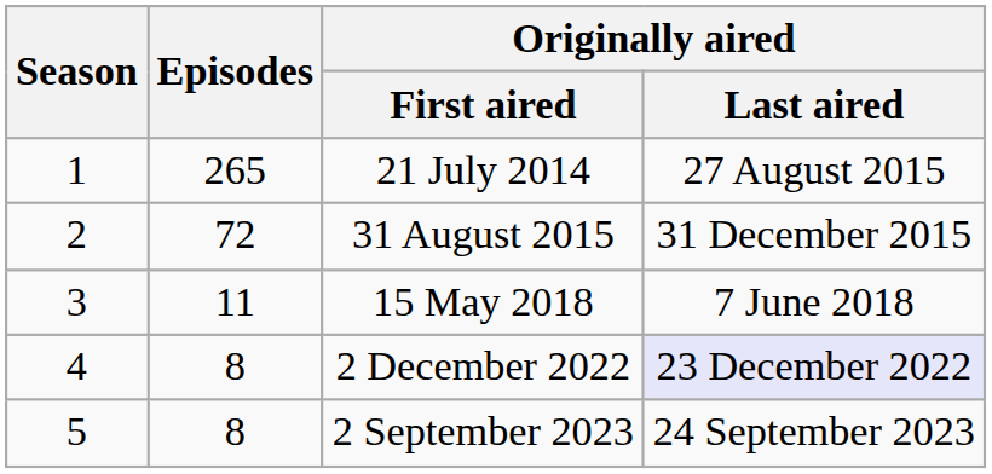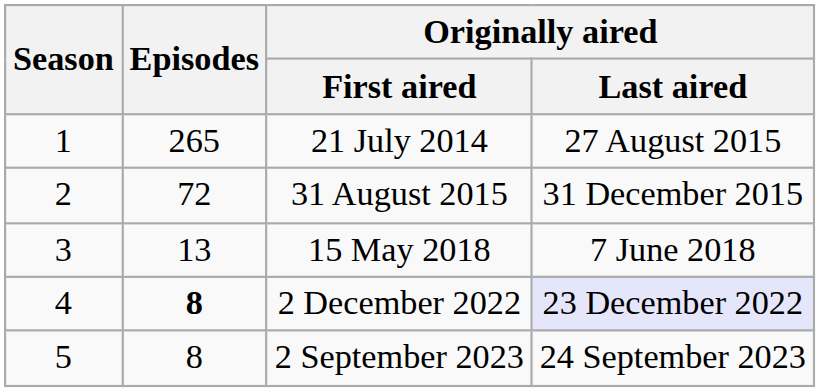15 May 2018 | Episodes: 11 -> 13
2 December 2022 | Episodes: normal -> bold
